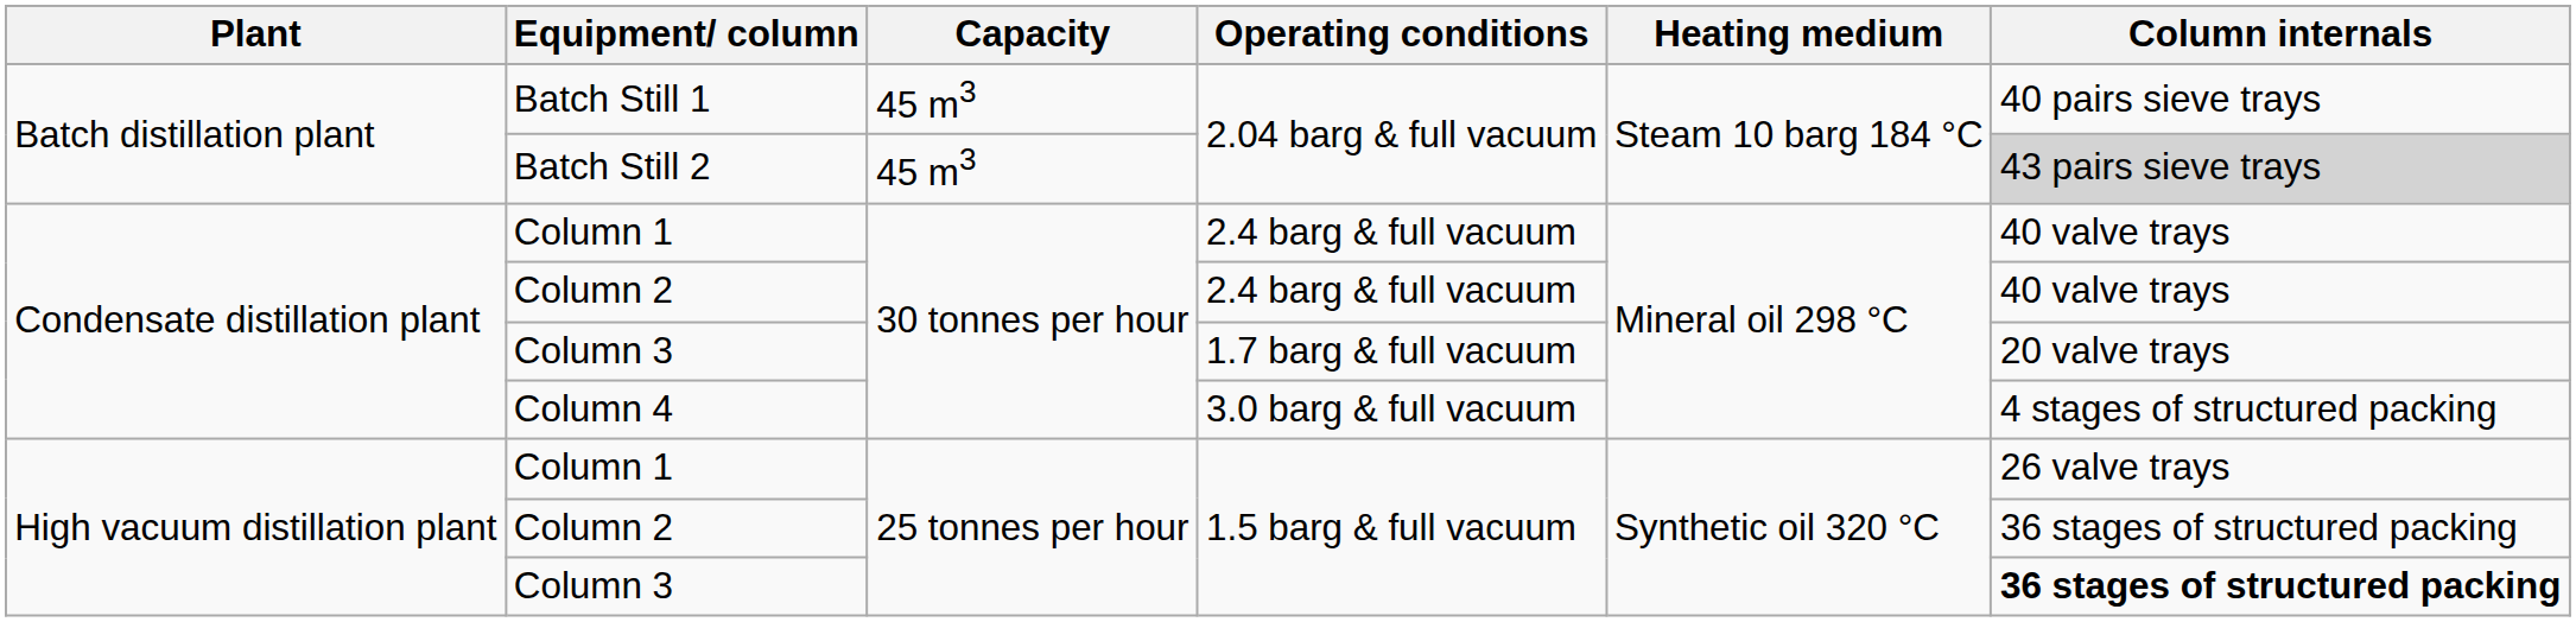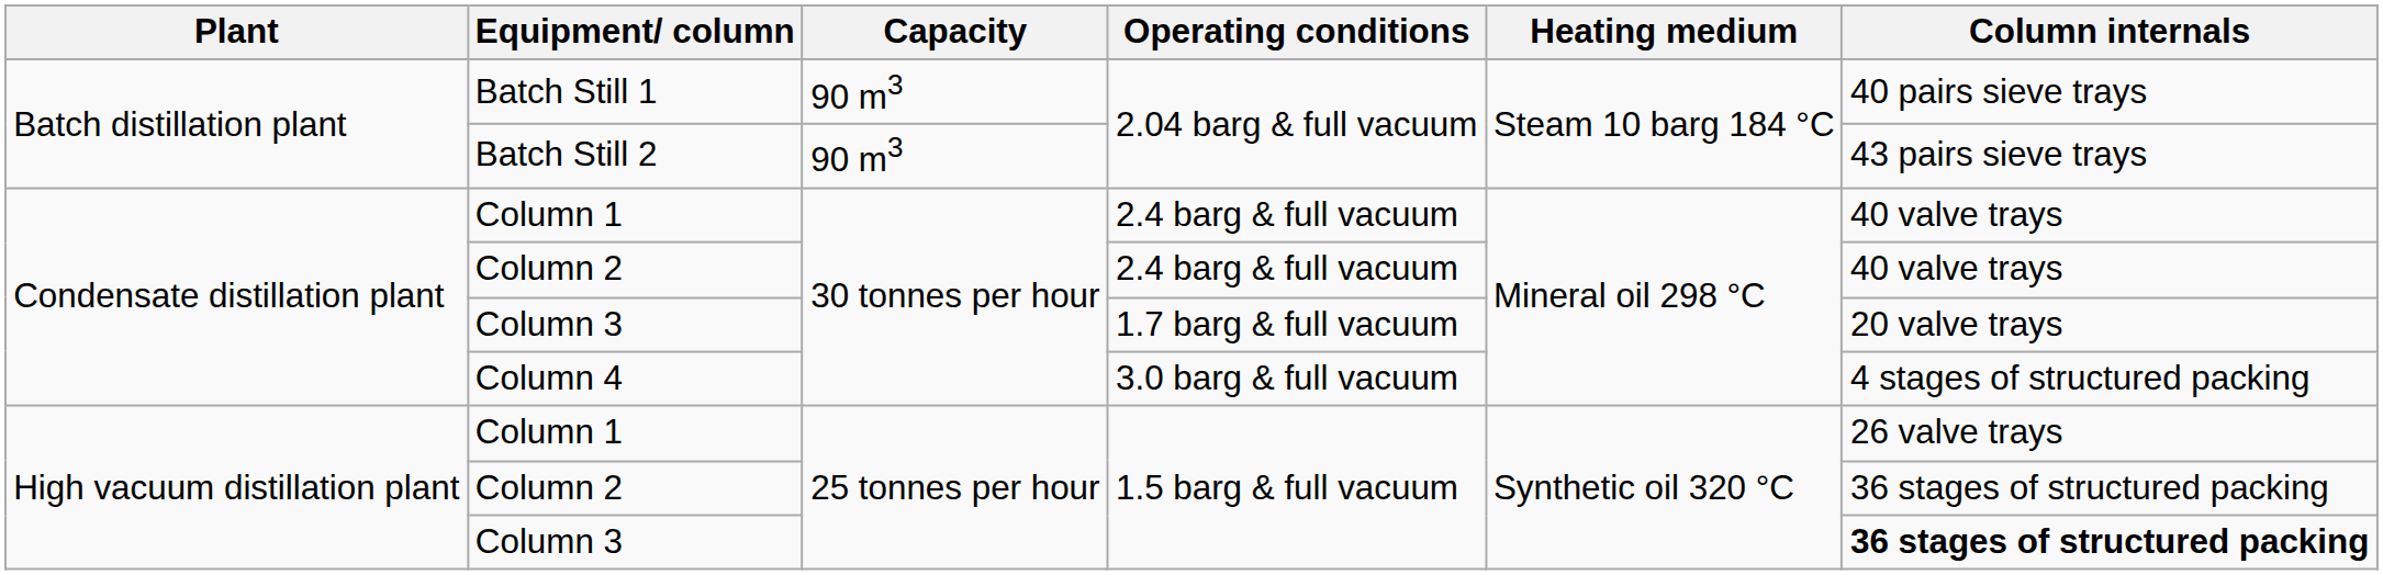Batch Still 1 | Capacity: 45 m3 -> 90 m3
Batch Still 2 | Capacity: 45 m3 -> 90 m3
Batch Still 2 | Column internals: lightgrey background -> no background
